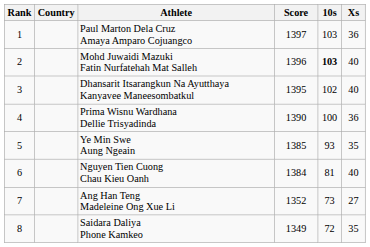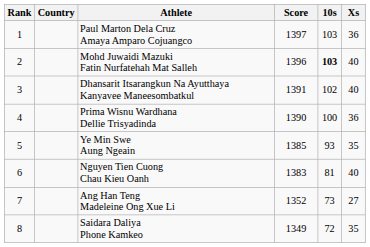Dhansarit Itsarangkun Na Ayutthaya Kanyavee Maneesombatkul | Score: 1395 -> 1391
Nguyen Tien Cuong Chau Kieu Oanh | Score: 1384 -> 1383
